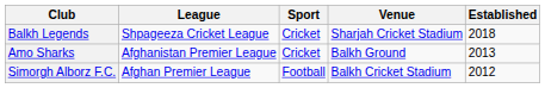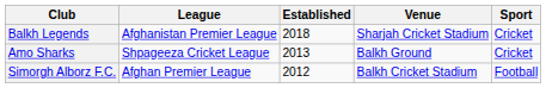columns swapped: Sport <-> Established
Balkh Legends | League: Shpageeza Cricket League -> Afghanistan Premier League
Amo Sharks | League: Afghanistan Premier League -> Shpageeza Cricket League
